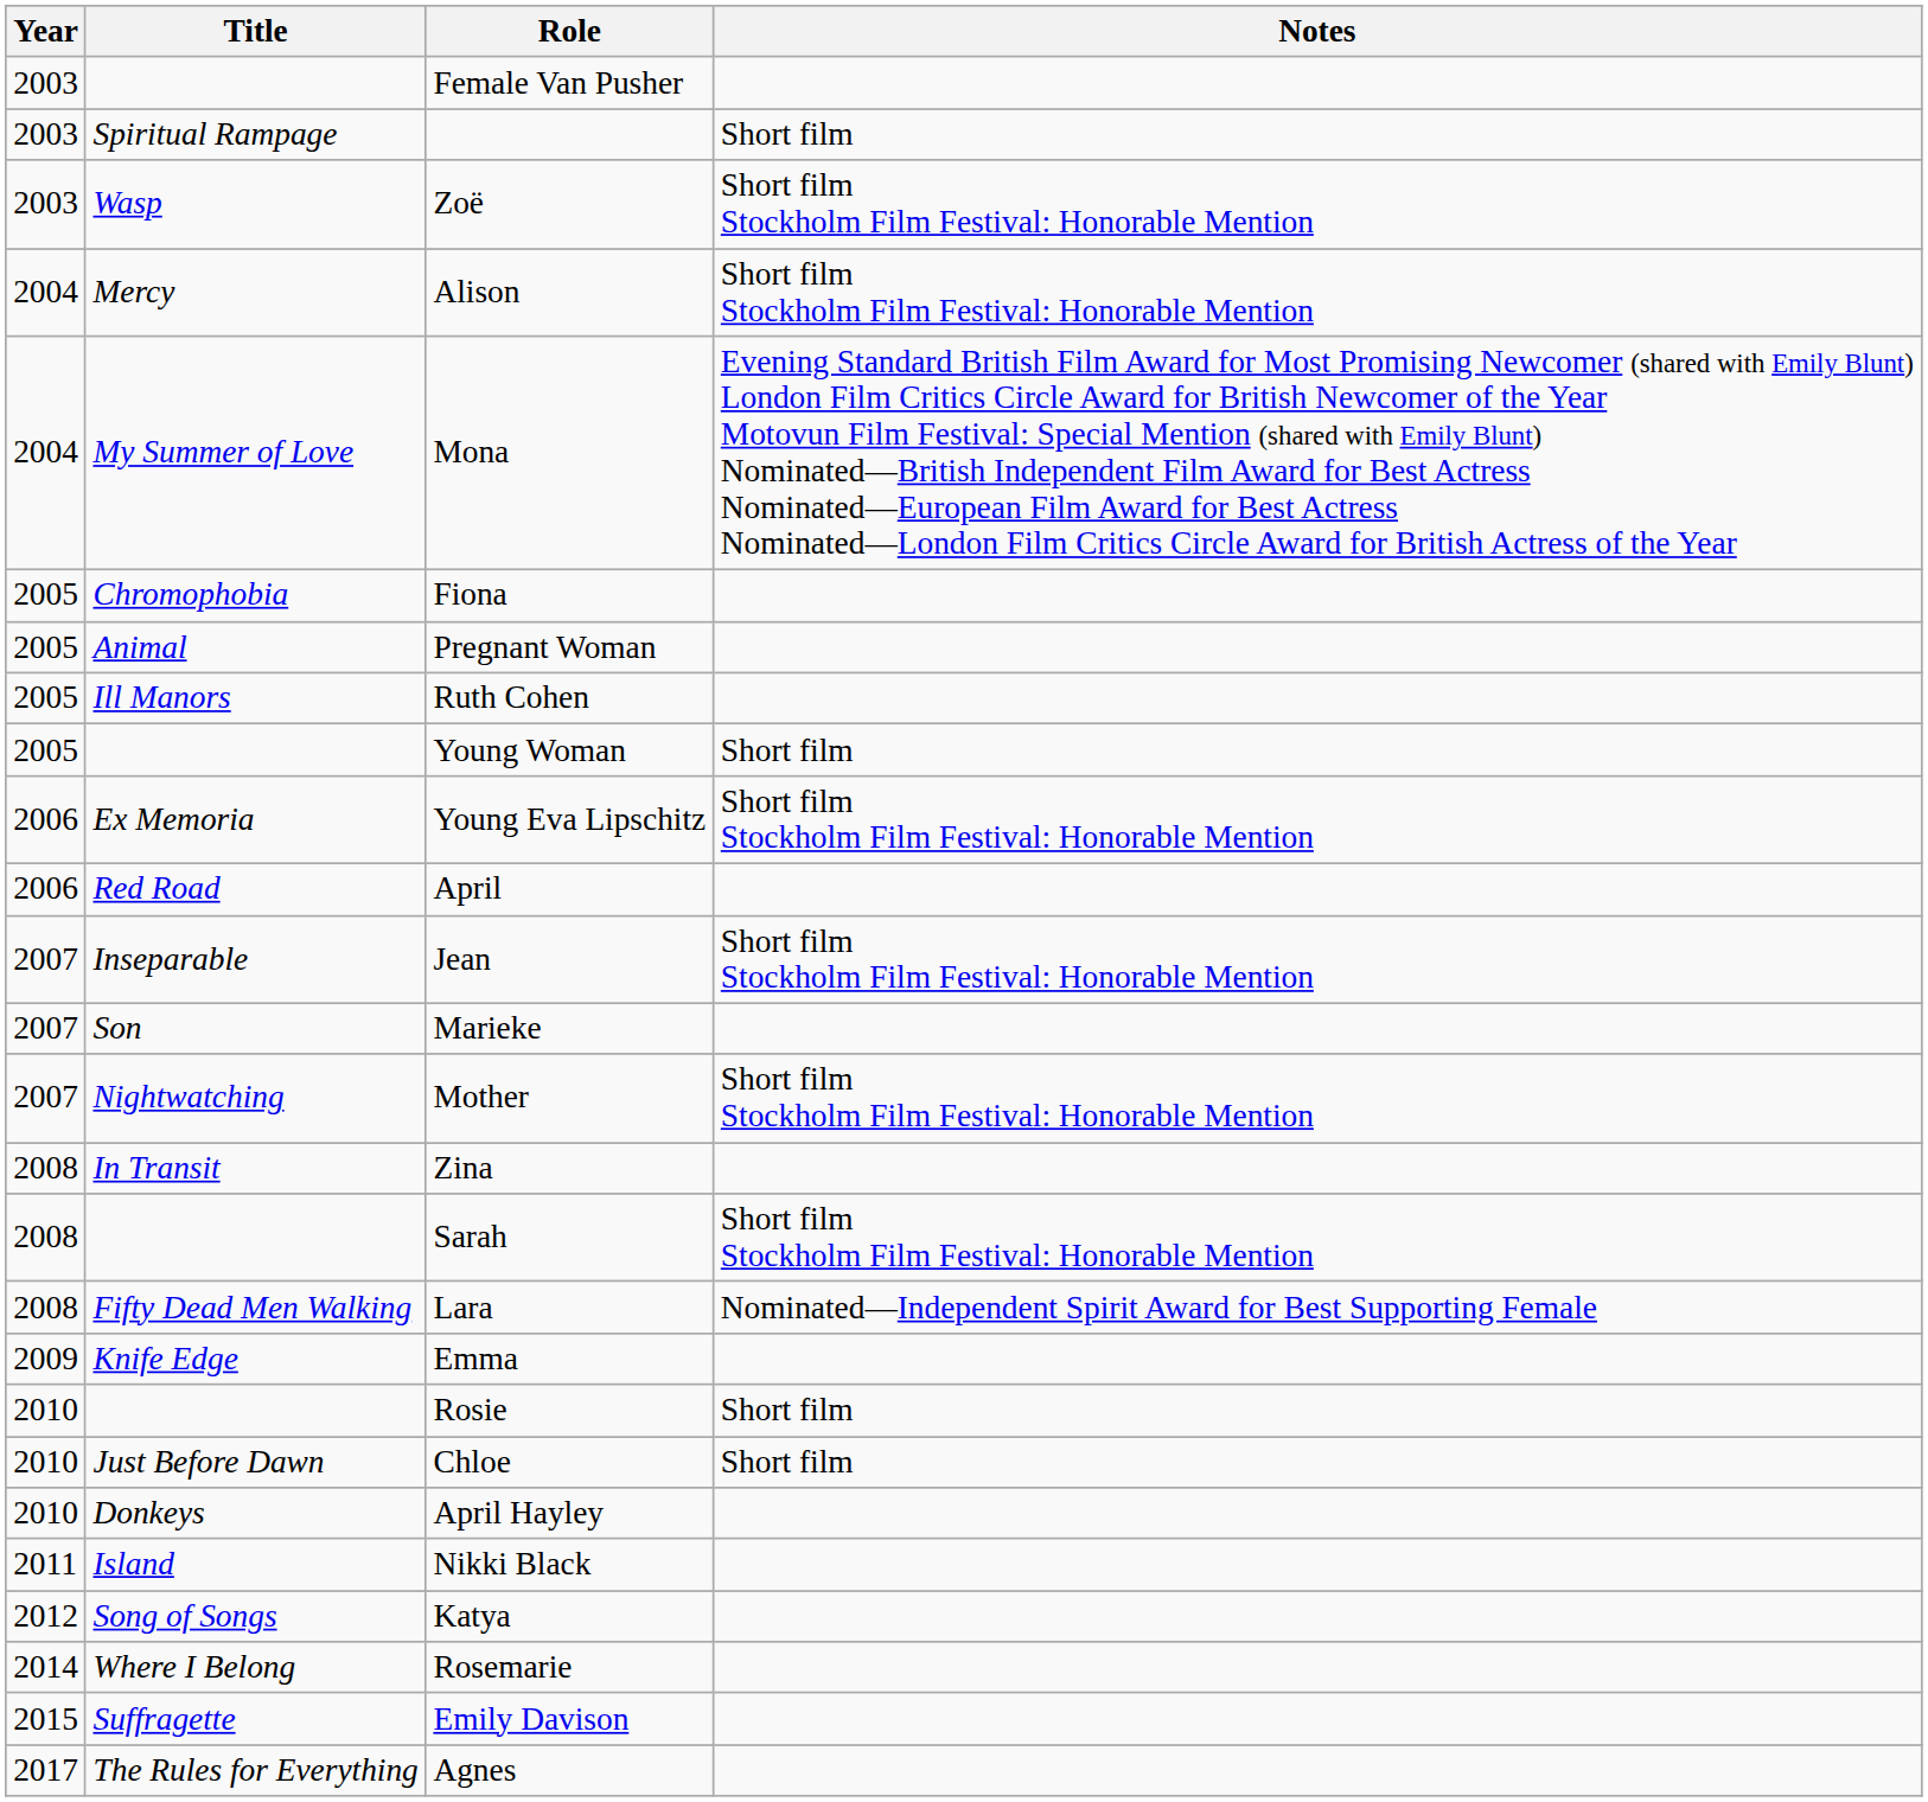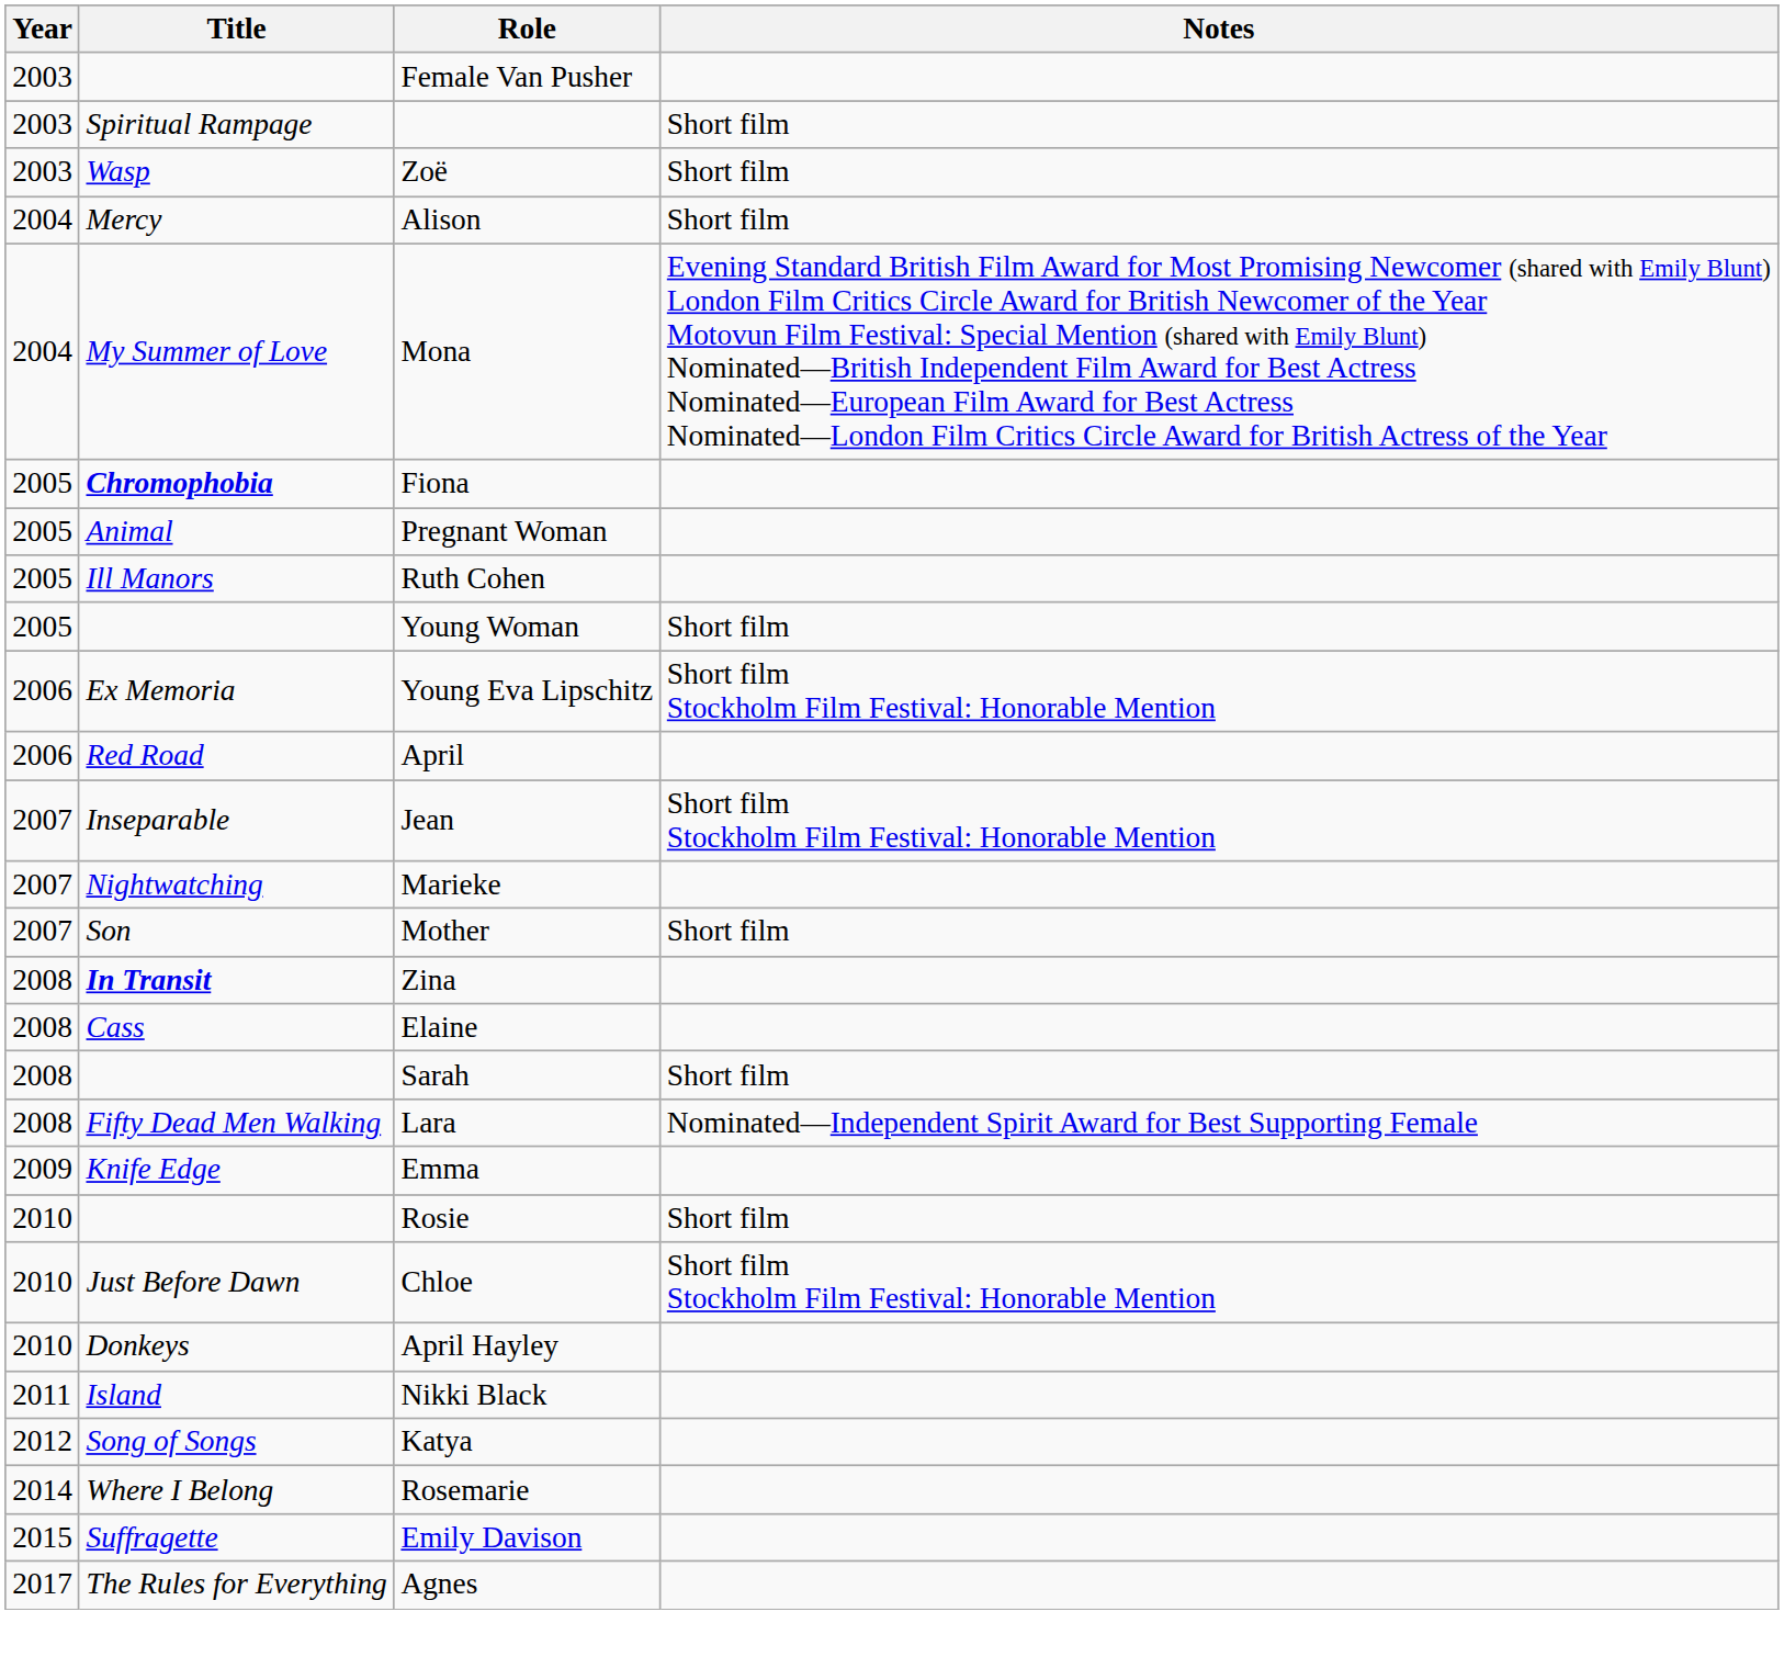Zoë | Notes: Short film Stockholm Film Festival: Honorable Mention -> Short film
Alison | Notes: Short film Stockholm Film Festival: Honorable Mention -> Short film
Fiona | Title: normal -> bold
Marieke | Title: Son -> Nightwatching
Mother | Title: Nightwatching -> Son
Mother | Notes: Short film Stockholm Film Festival: Honorable Mention -> Short film
Zina | Title: normal -> bold
+ row: 2008 | Cass | Elaine
Sarah | Notes: Short film Stockholm Film Festival: Honorable Mention -> Short film
Chloe | Notes: Short film -> Short film Stockholm Film Festival: Honorable Mention
